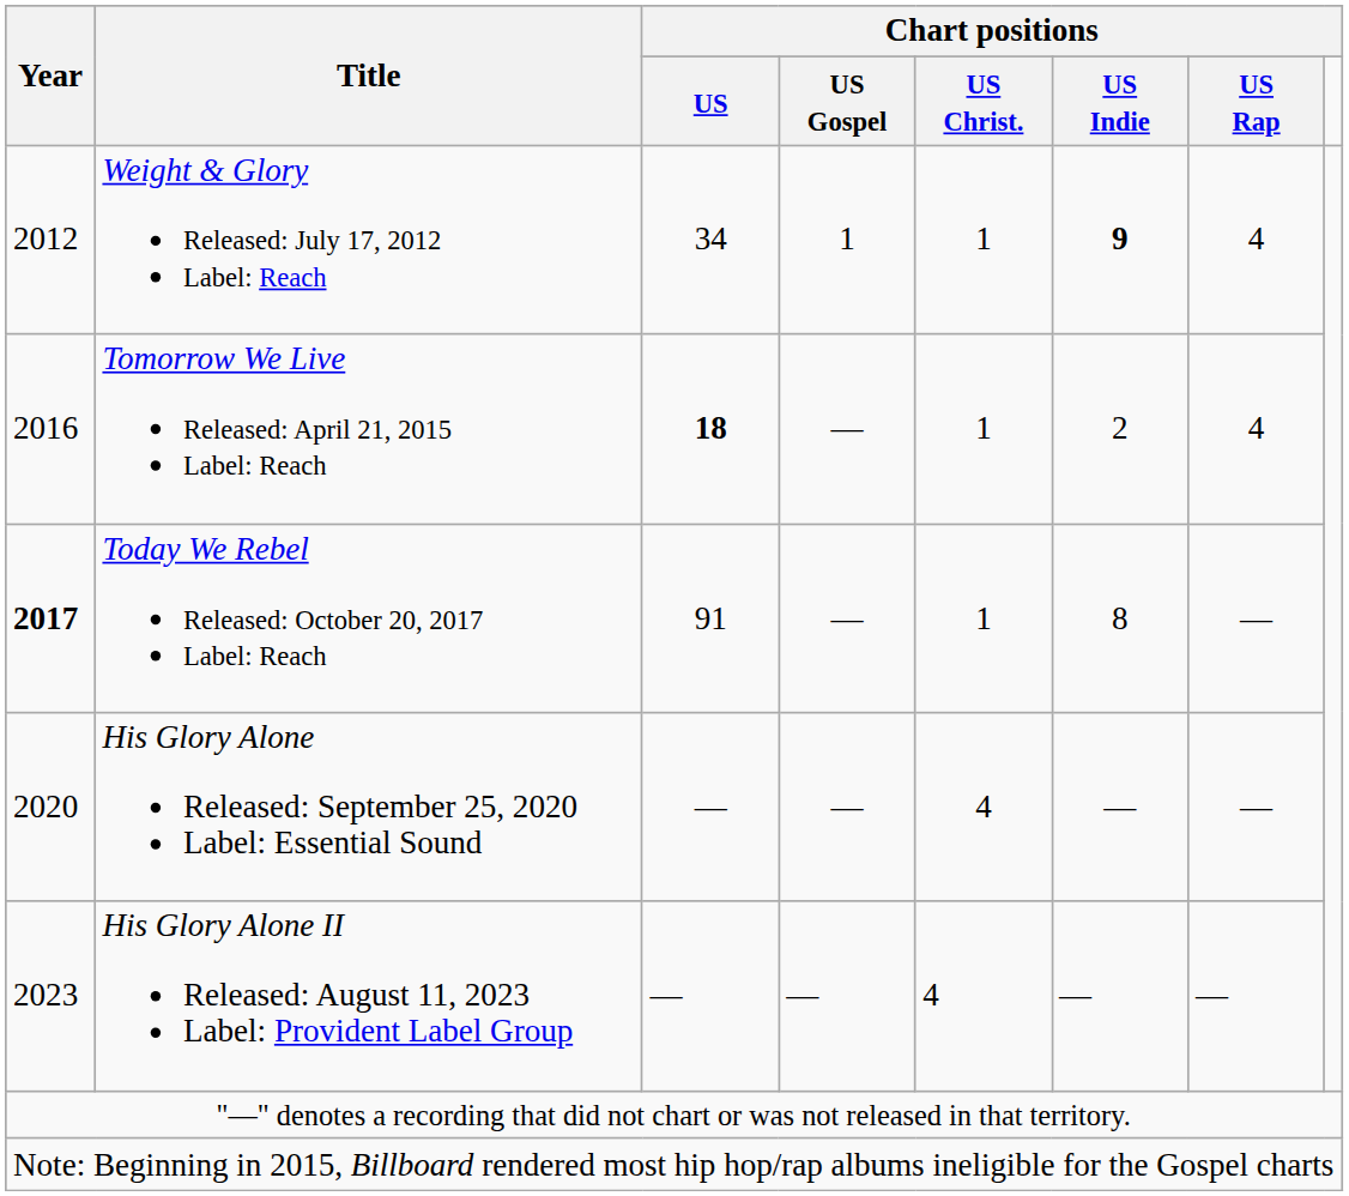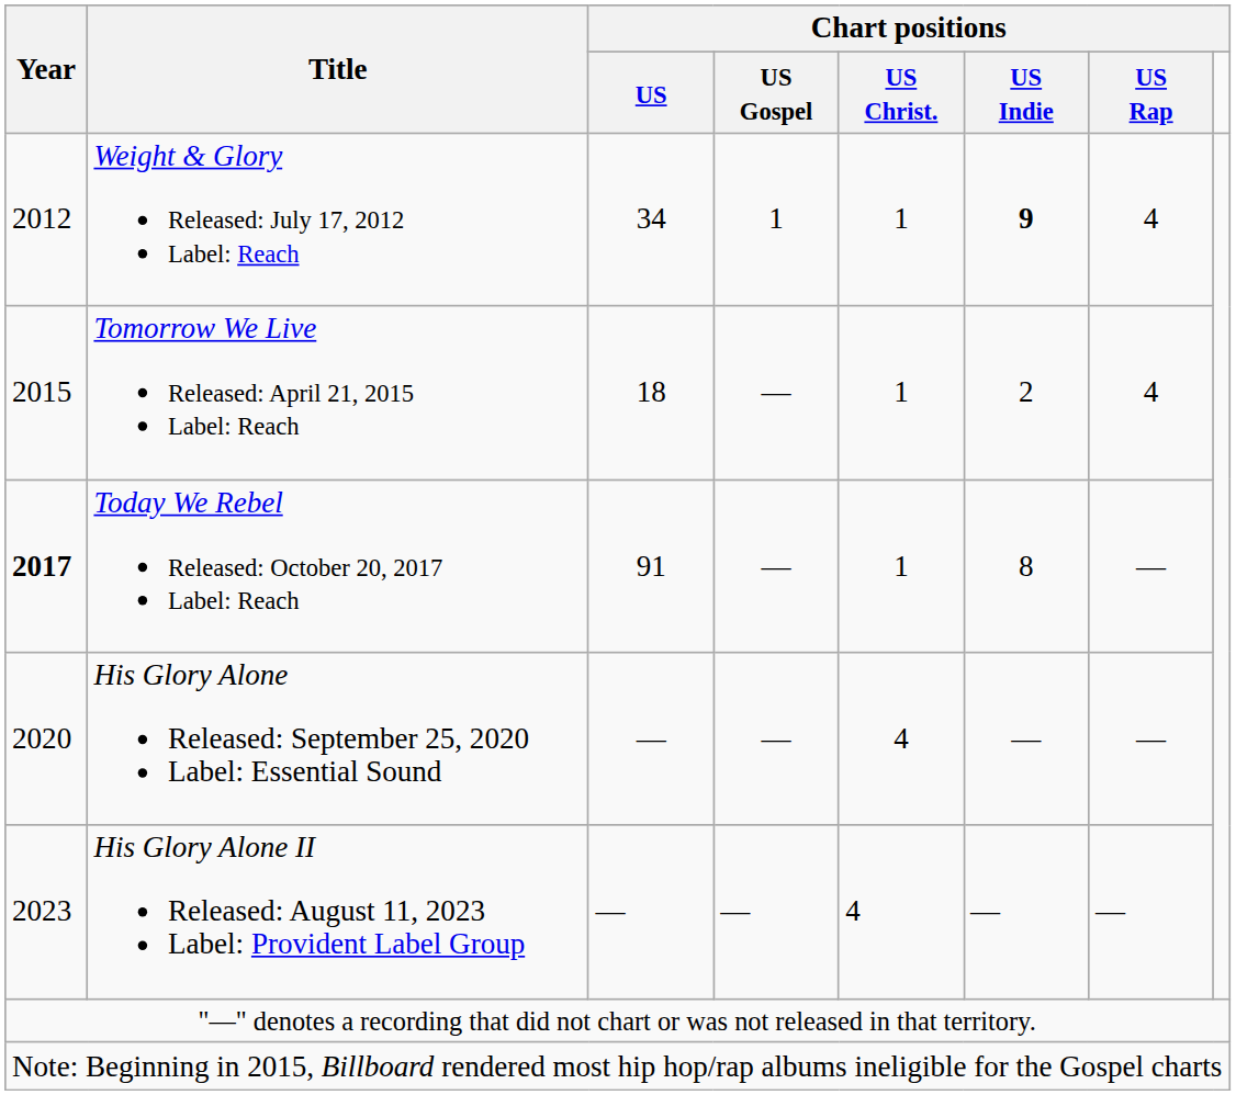Tomorrow We Live Released: April 21, 2015 Label: Reach | Year: 2016 -> 2015
Tomorrow We Live Released: April 21, 2015 Label: Reach | column 3: bold -> normal
